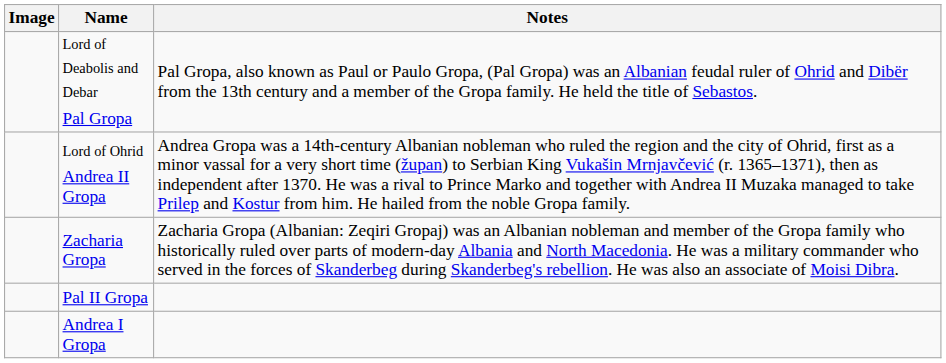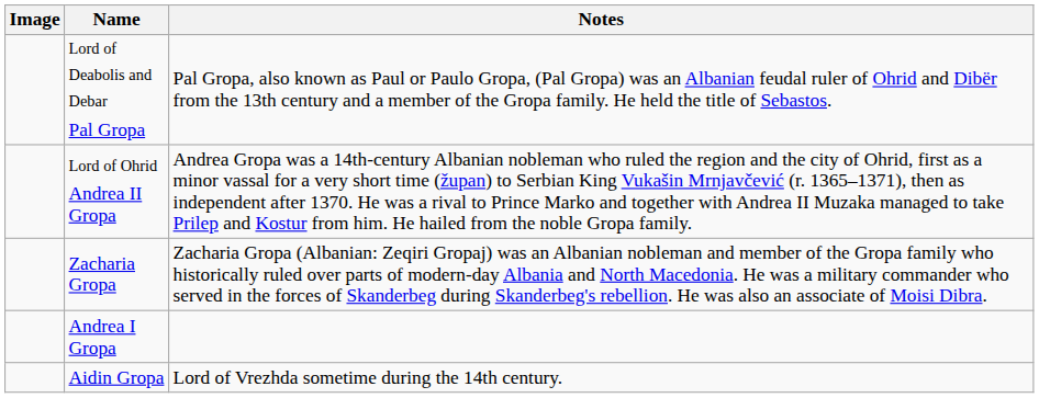- row: Pal II Gropa
+ row: Aidin Gropa | Lord of Vrezhda sometime during the 14th century.
